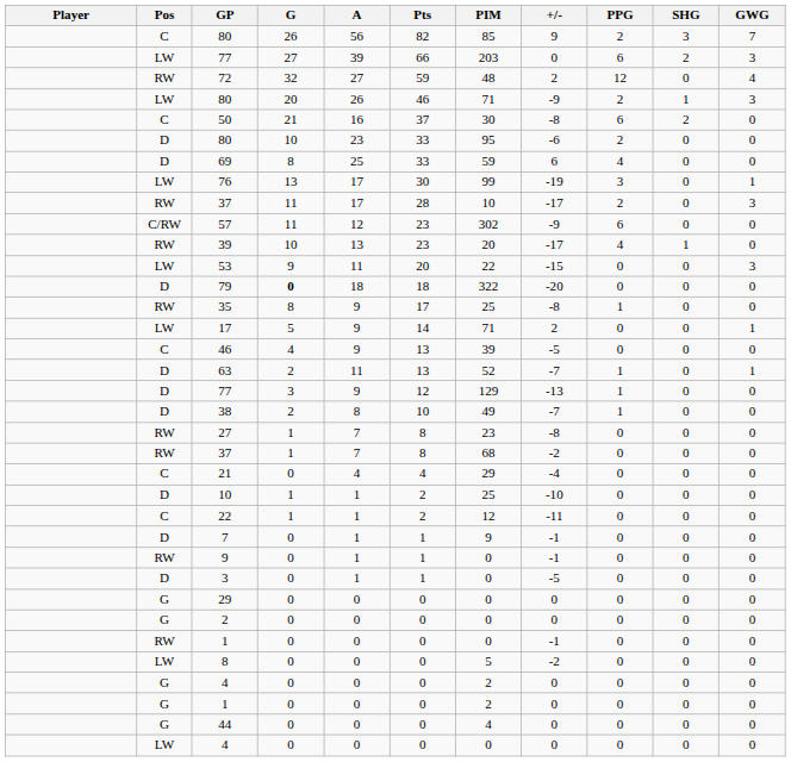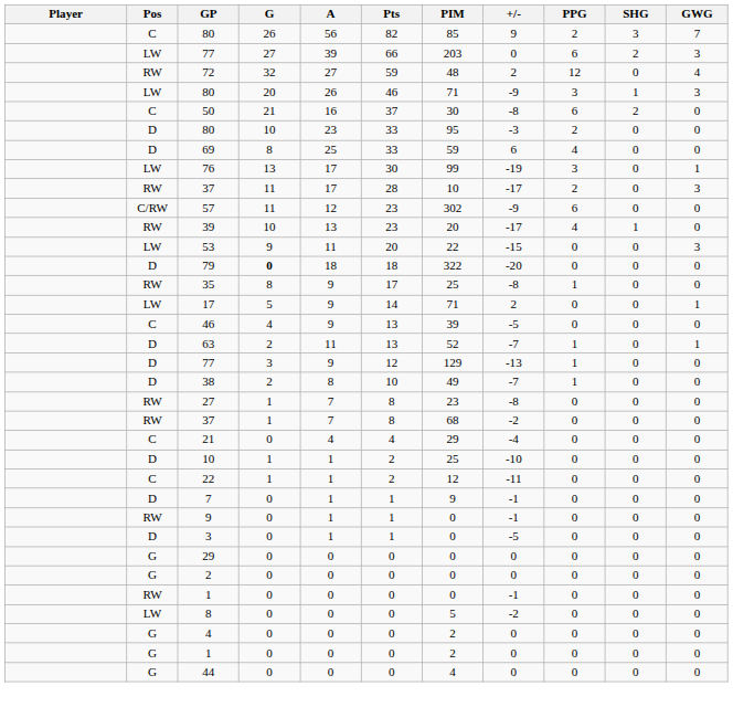LW / 80 | PPG: 2 -> 3
D / 80 | +/-: -6 -> -3
- row: LW | 4 | 0 | 0 | 0 | 0 | 0 | 0 | 0 | 0
